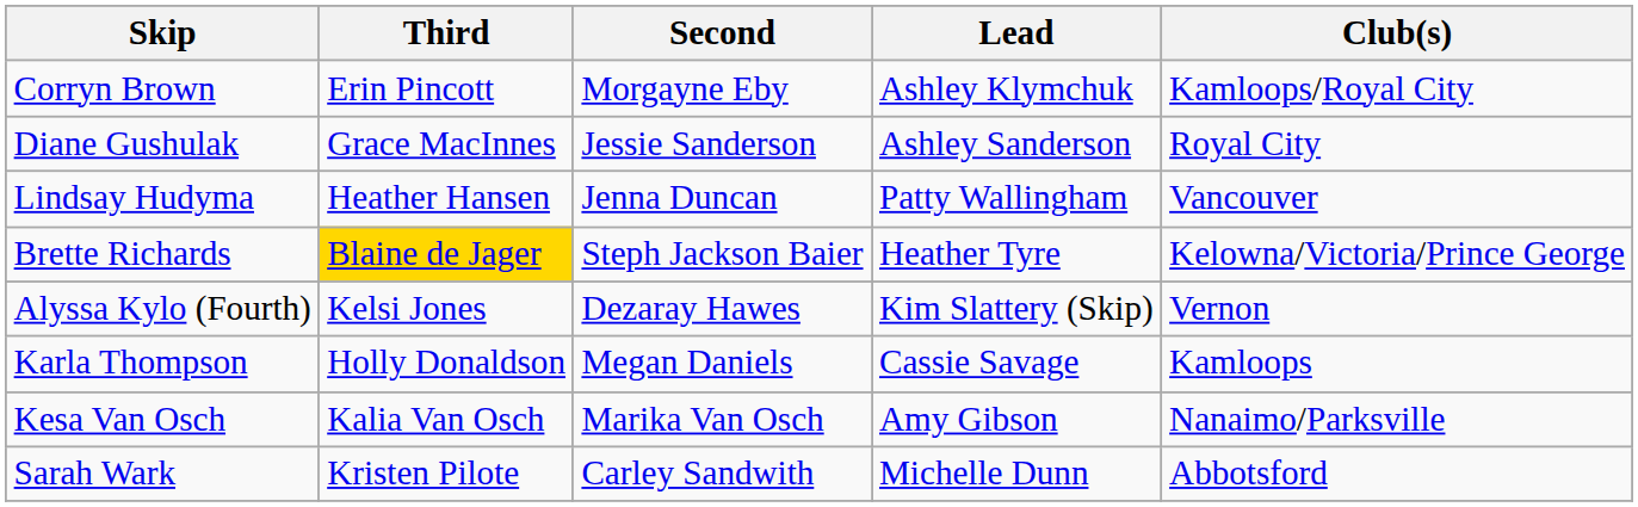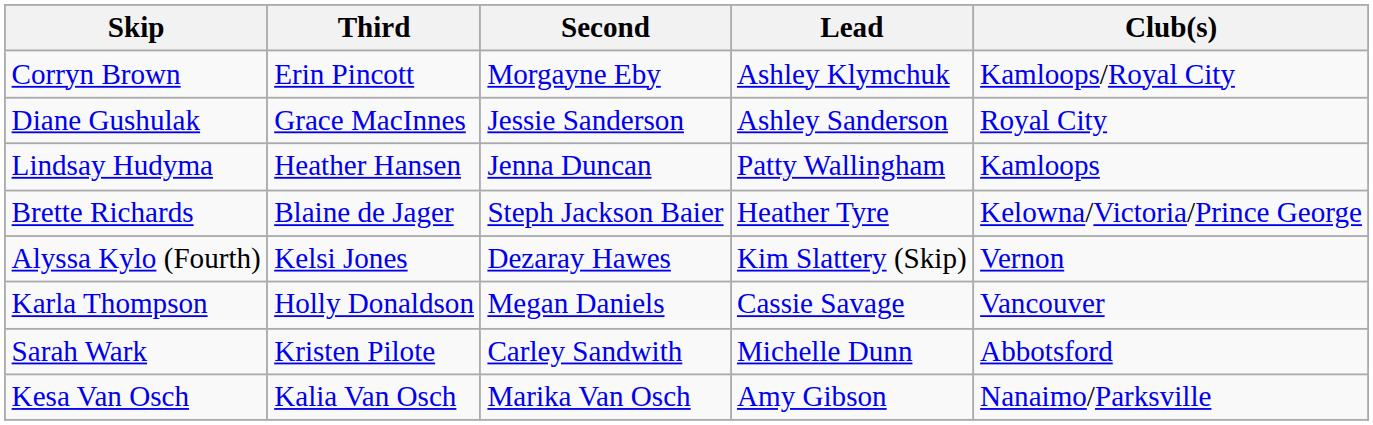Lindsay Hudyma | Club(s): Vancouver -> Kamloops
Brette Richards | Third: gold background -> no background
Karla Thompson | Club(s): Kamloops -> Vancouver
rows swapped: Kesa Van Osch <-> Sarah Wark
